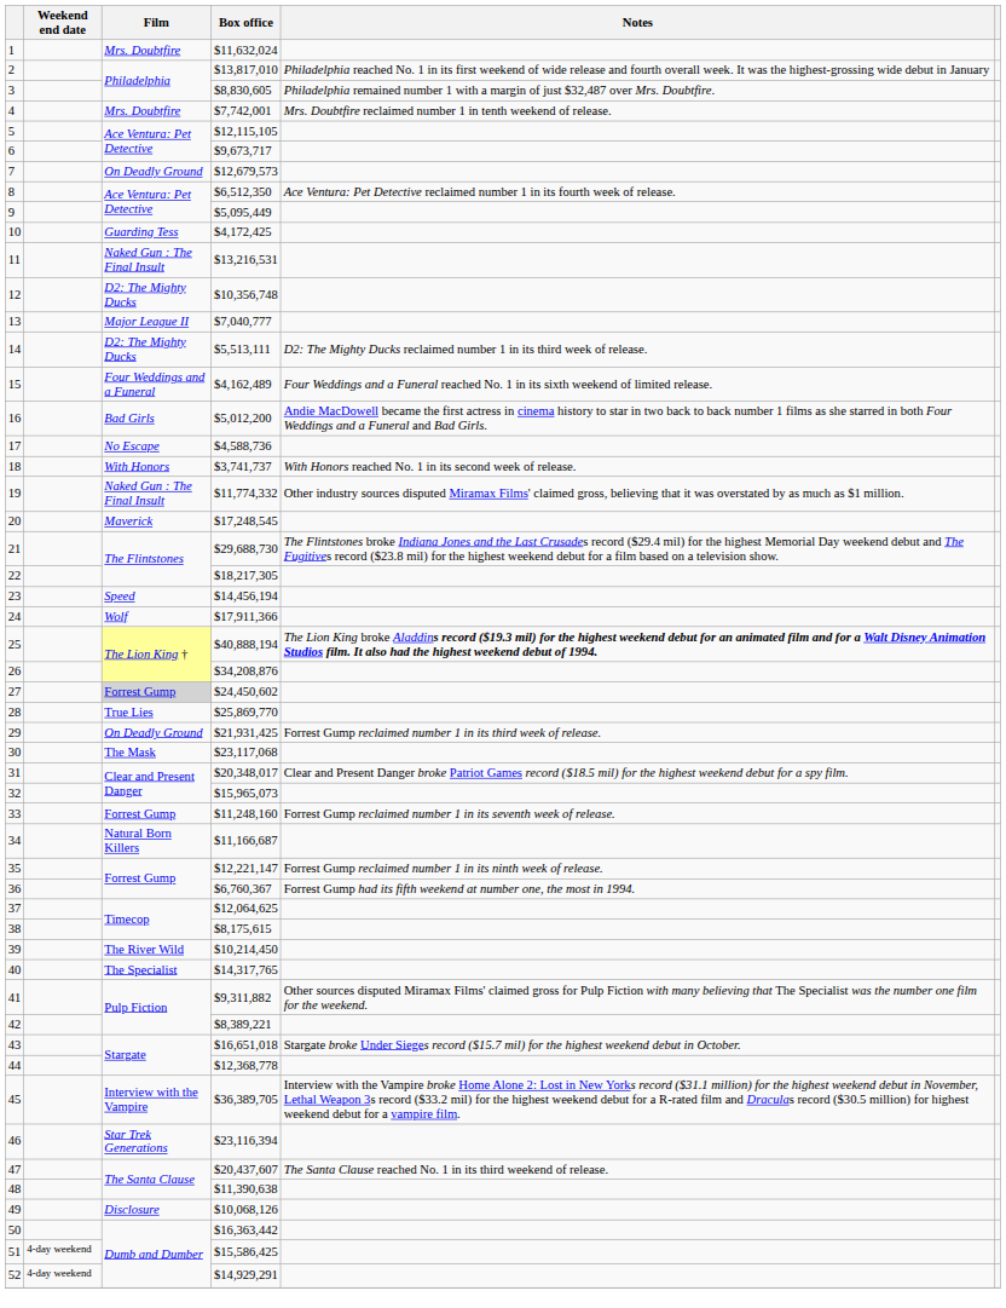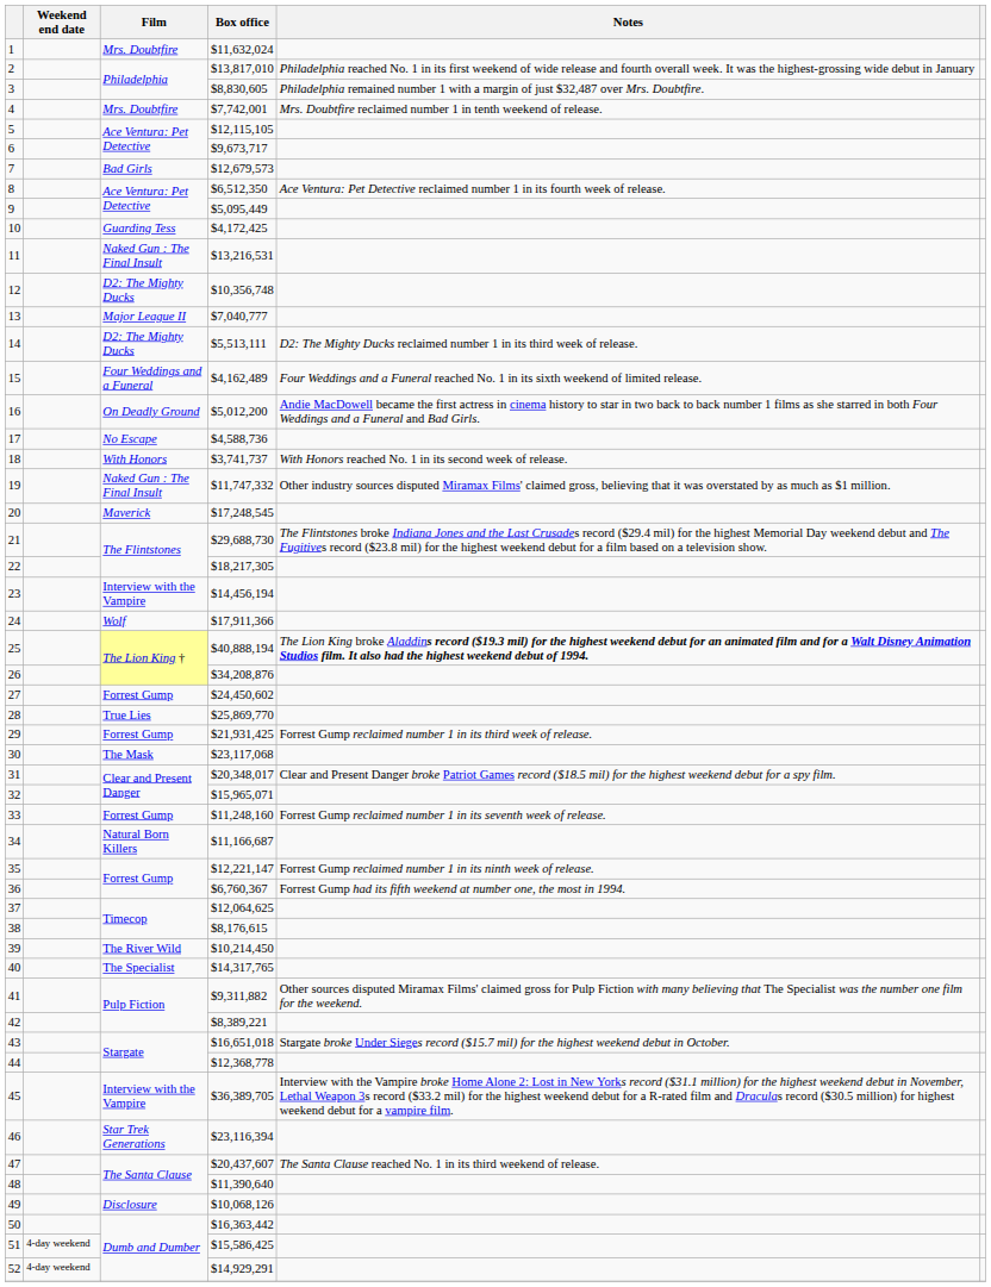7 | Film: On Deadly Ground -> Bad Girls
16 | Film: Bad Girls -> On Deadly Ground
19 | Box office: $11,774,332 -> $11,747,332
23 | Film: Speed -> Interview with the Vampire
27 | Film: lightgrey background -> no background
29 | Film: On Deadly Ground -> Forrest Gump
32 | Box office: $15,965,073 -> $15,965,071
38 | Box office: $8,175,615 -> $8,176,615
48 | Box office: $11,390,638 -> $11,390,640
